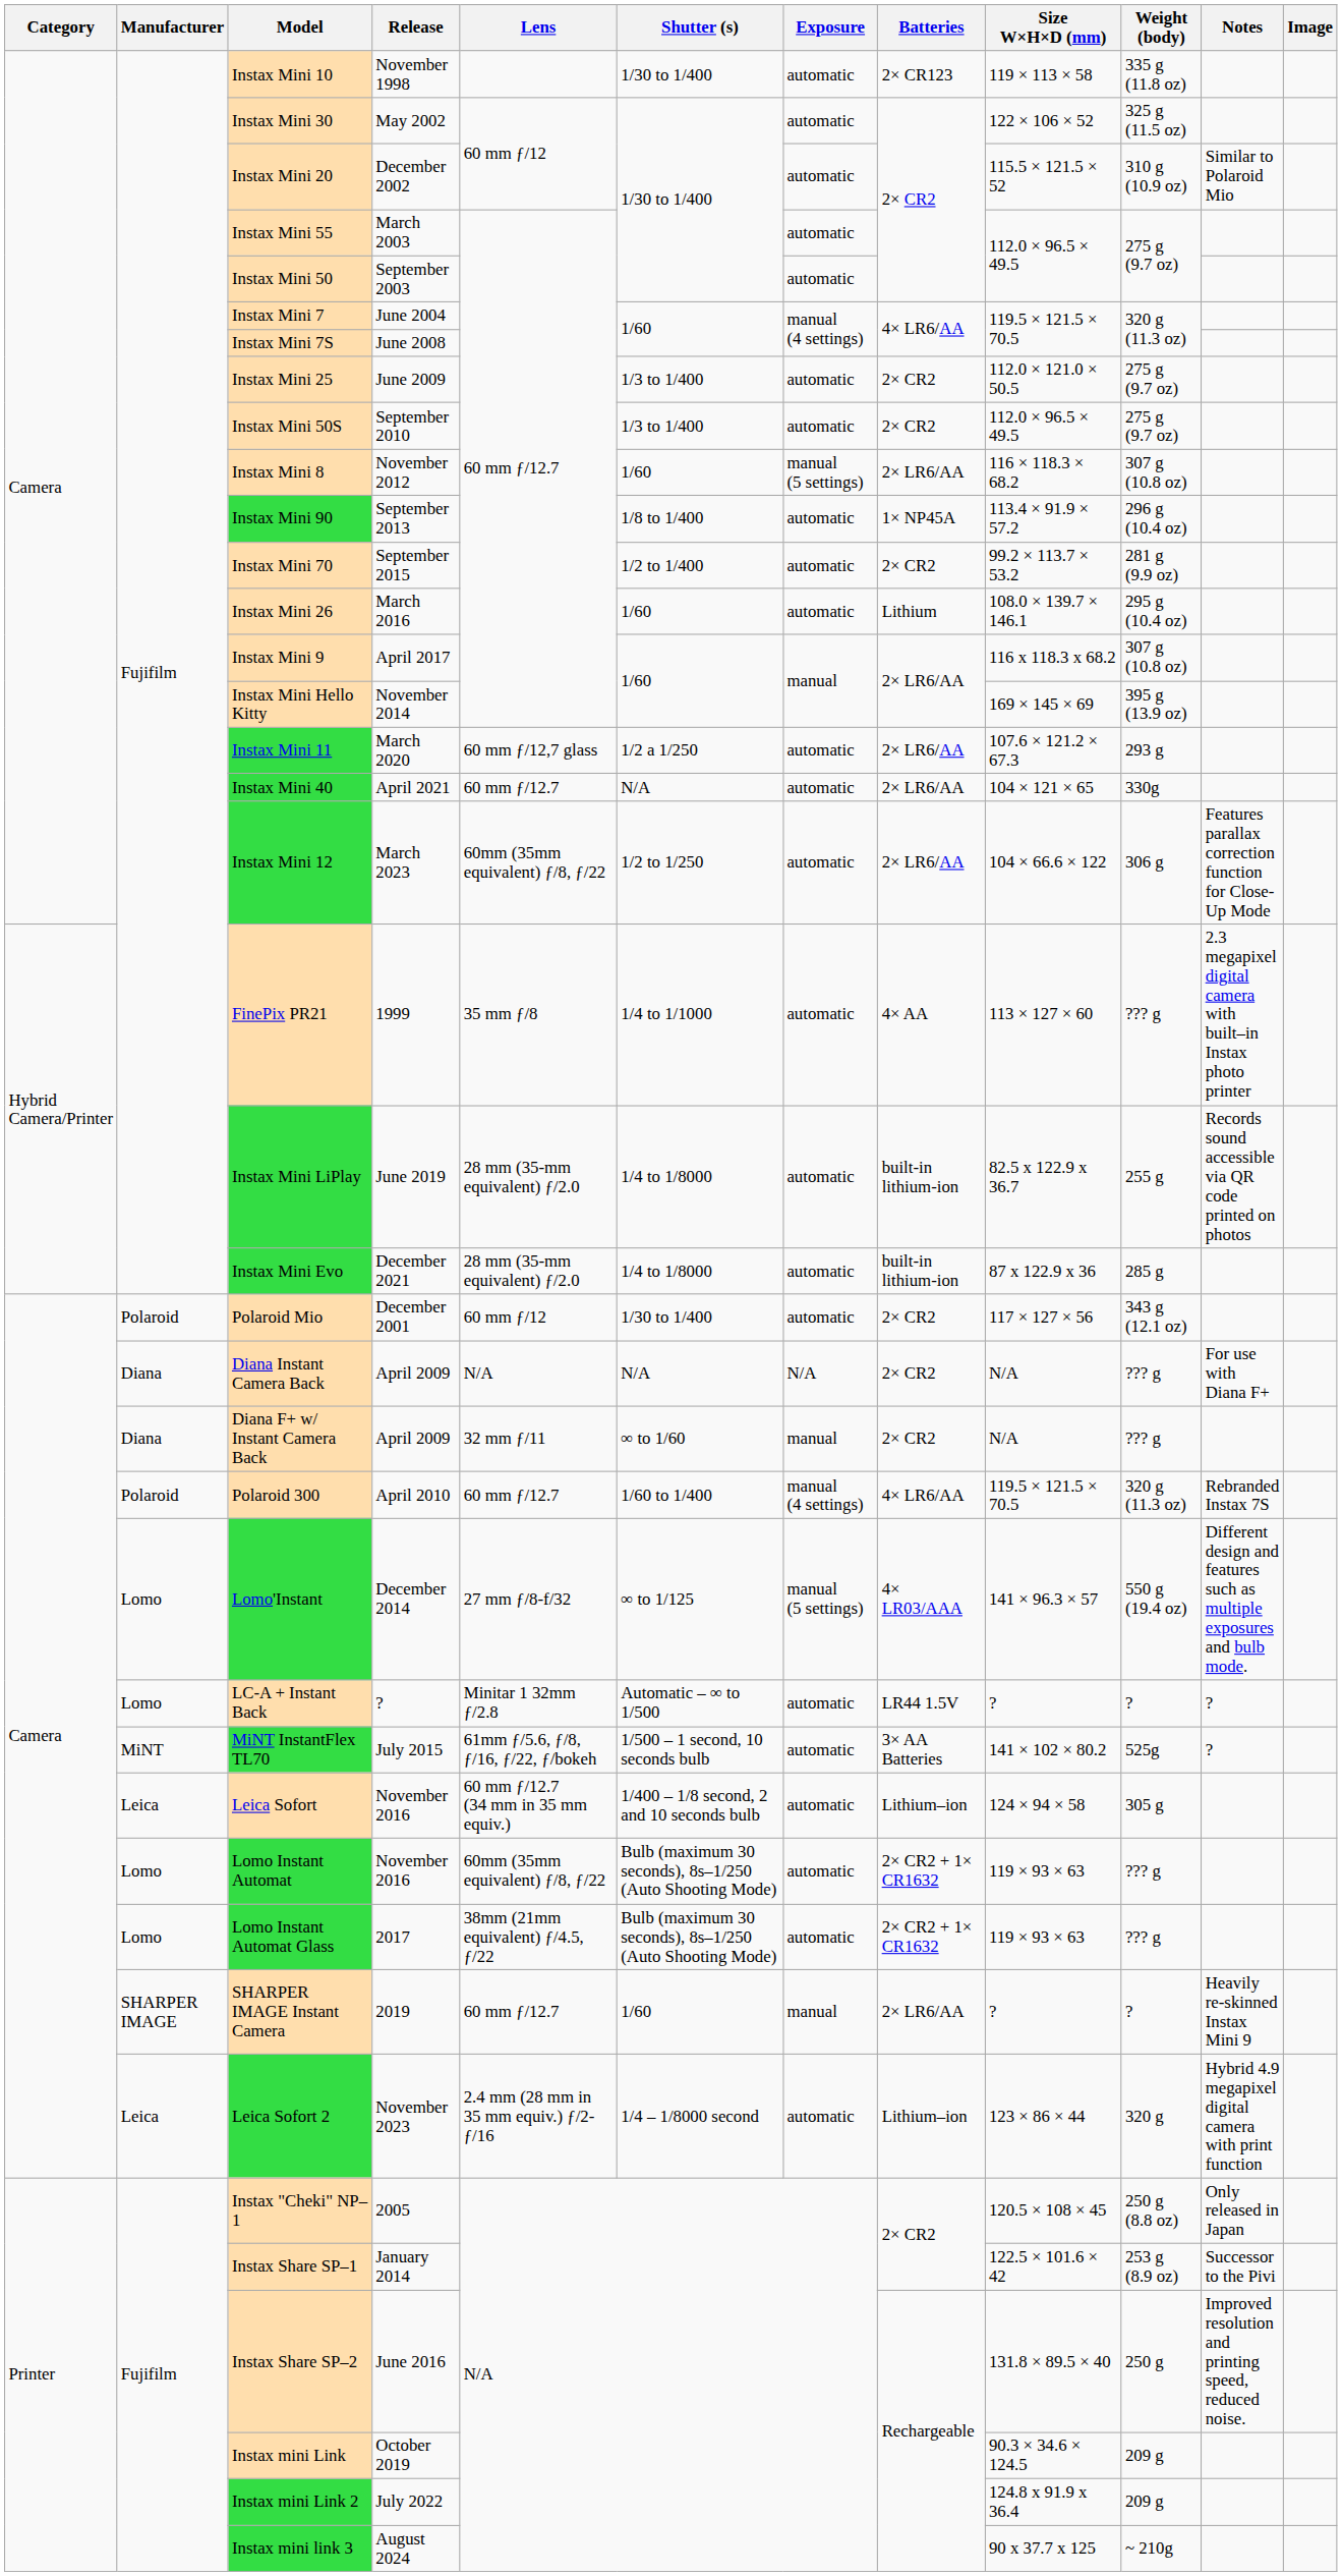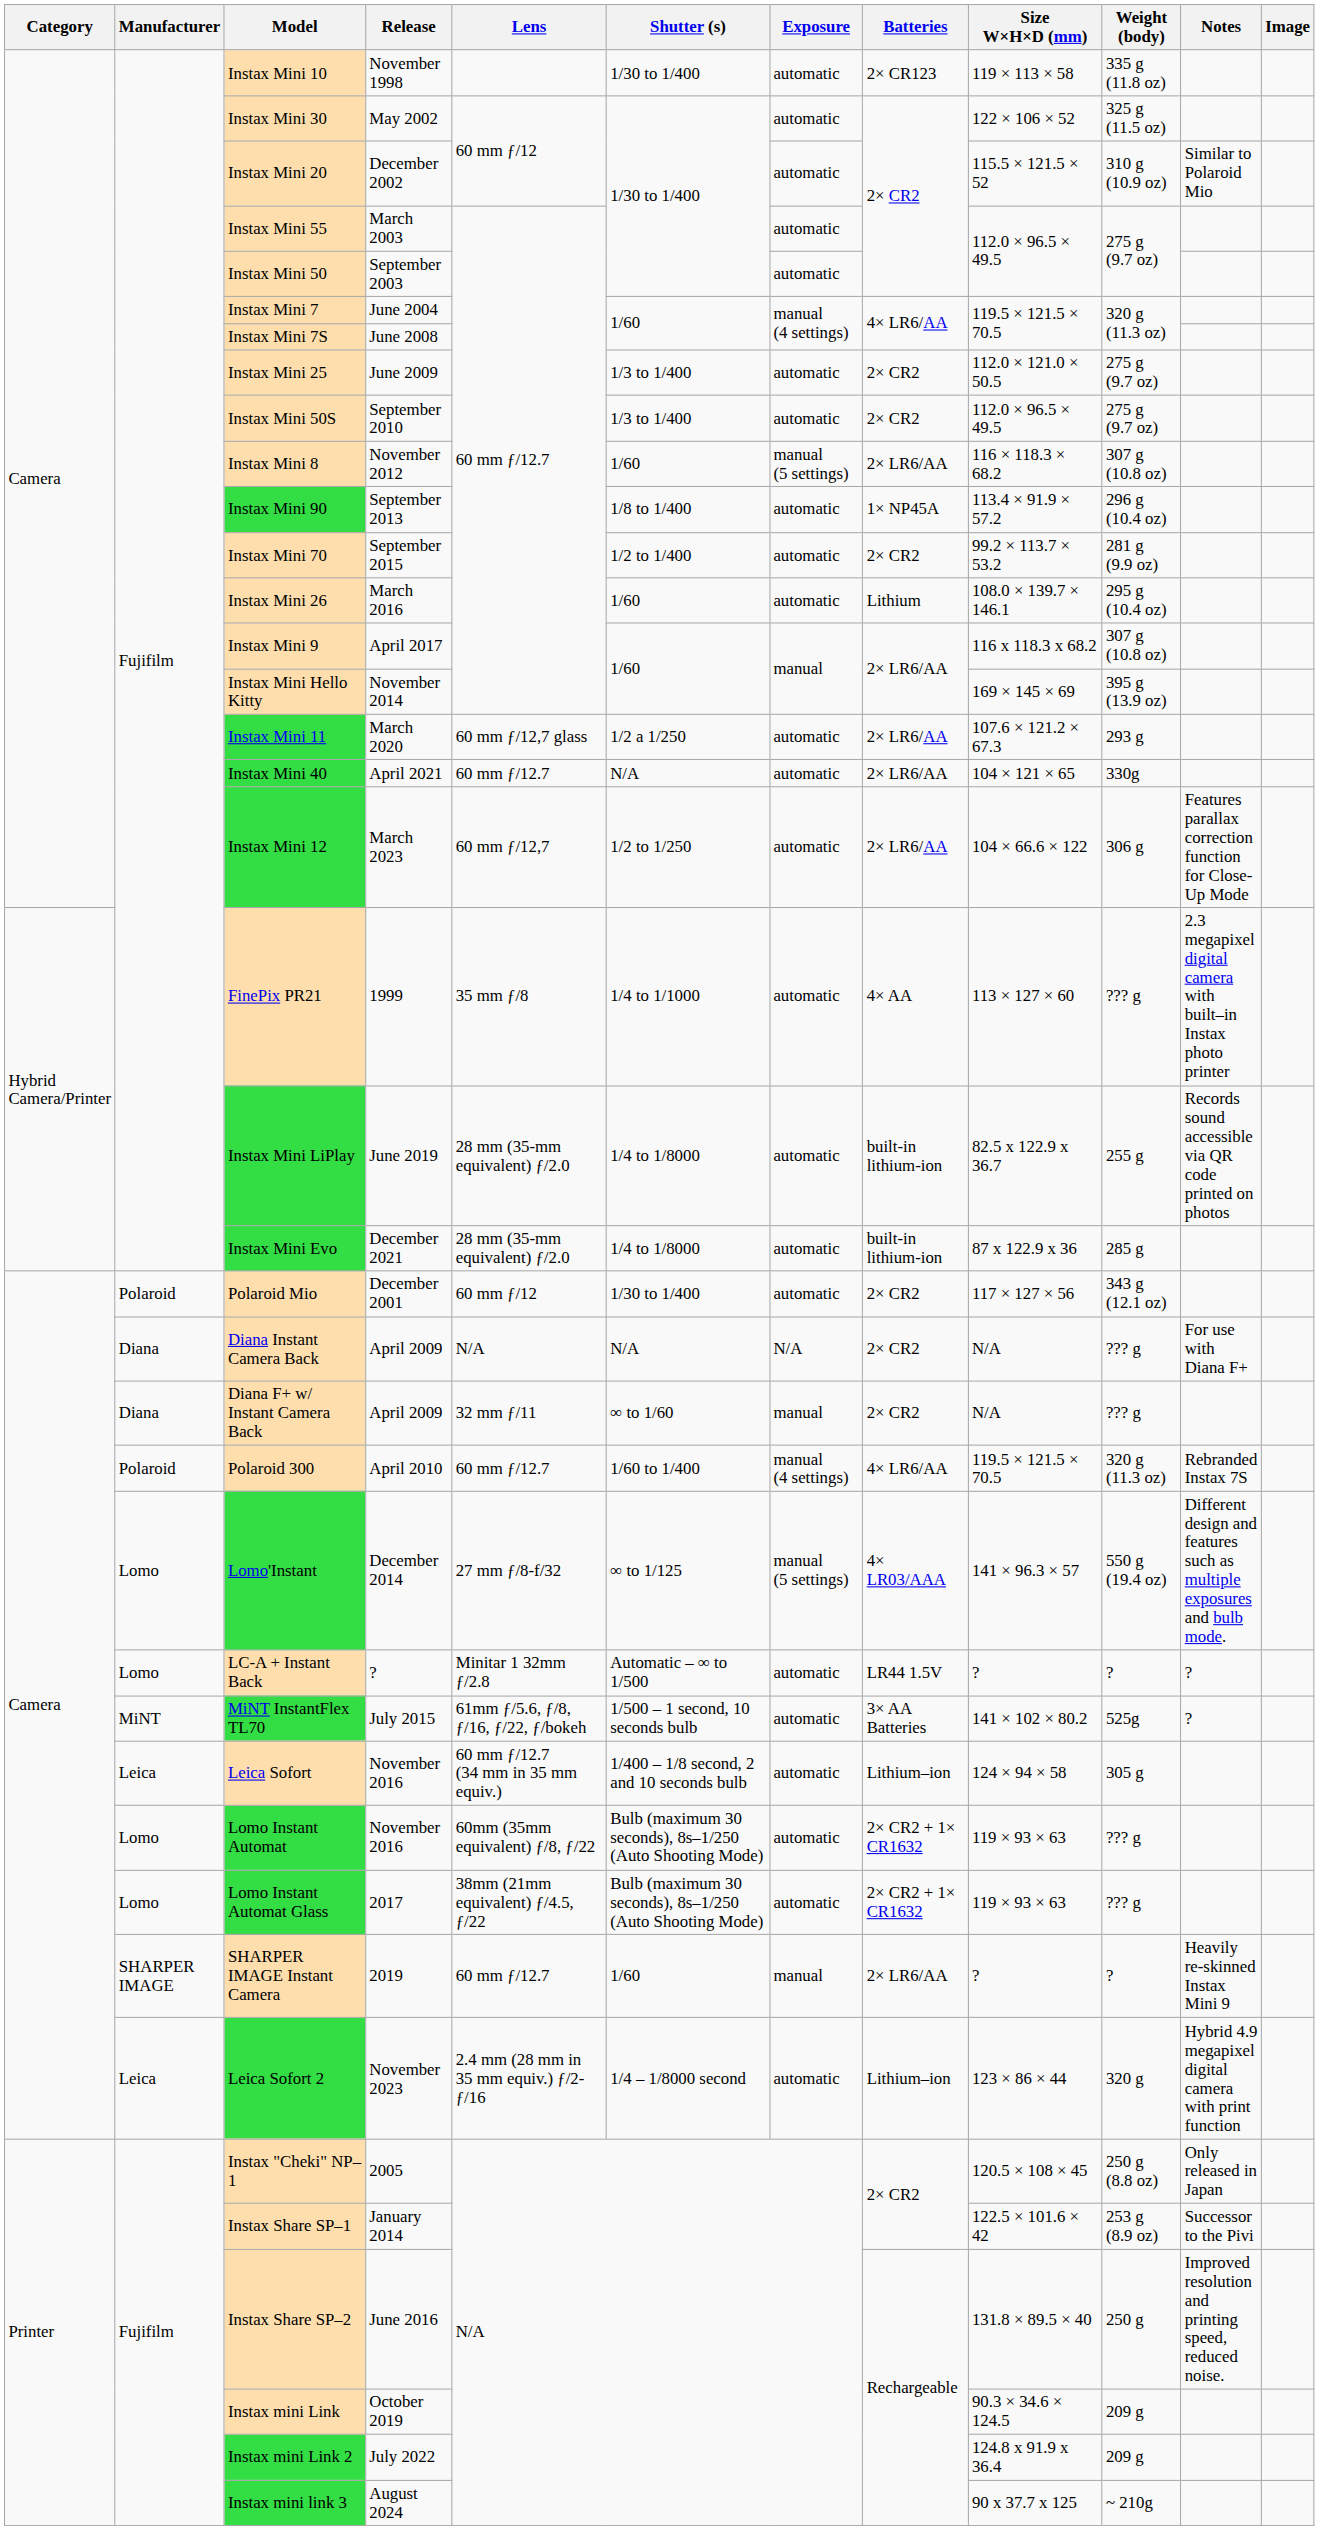Instax Mini 12 | Lens: 60mm (35mm equivalent) ƒ/8, ƒ/22 -> 60 mm ƒ/12,7
